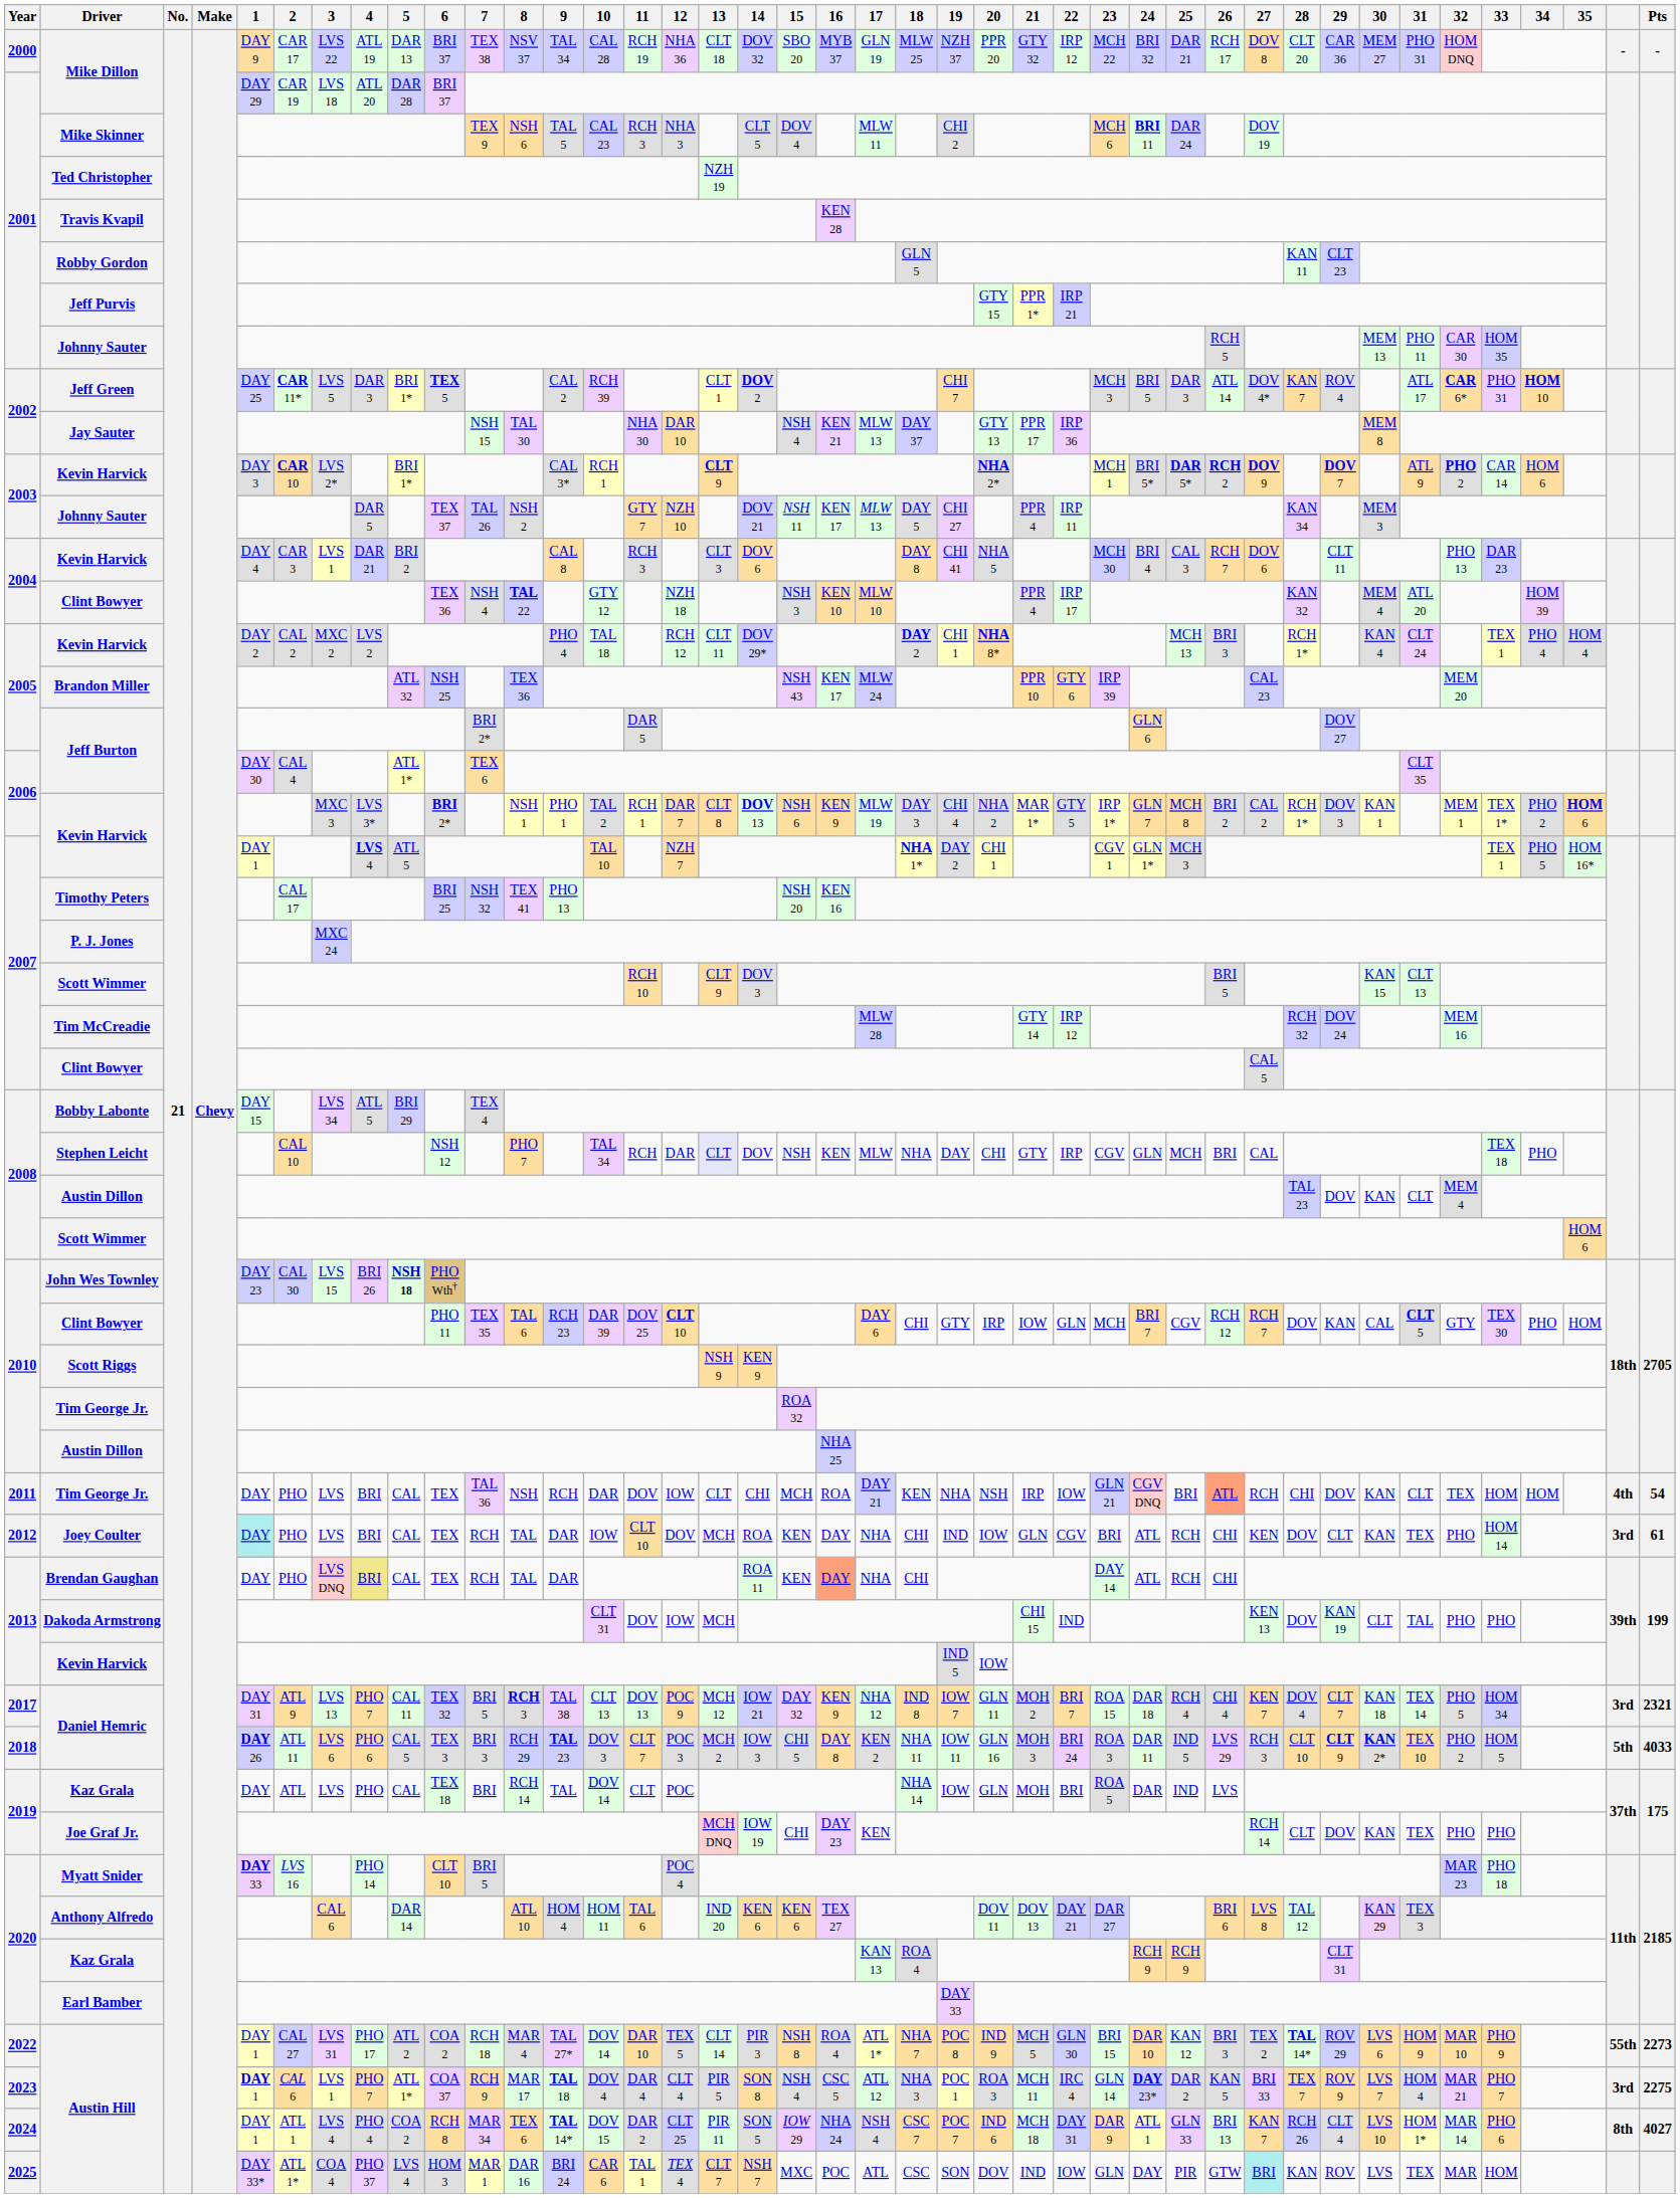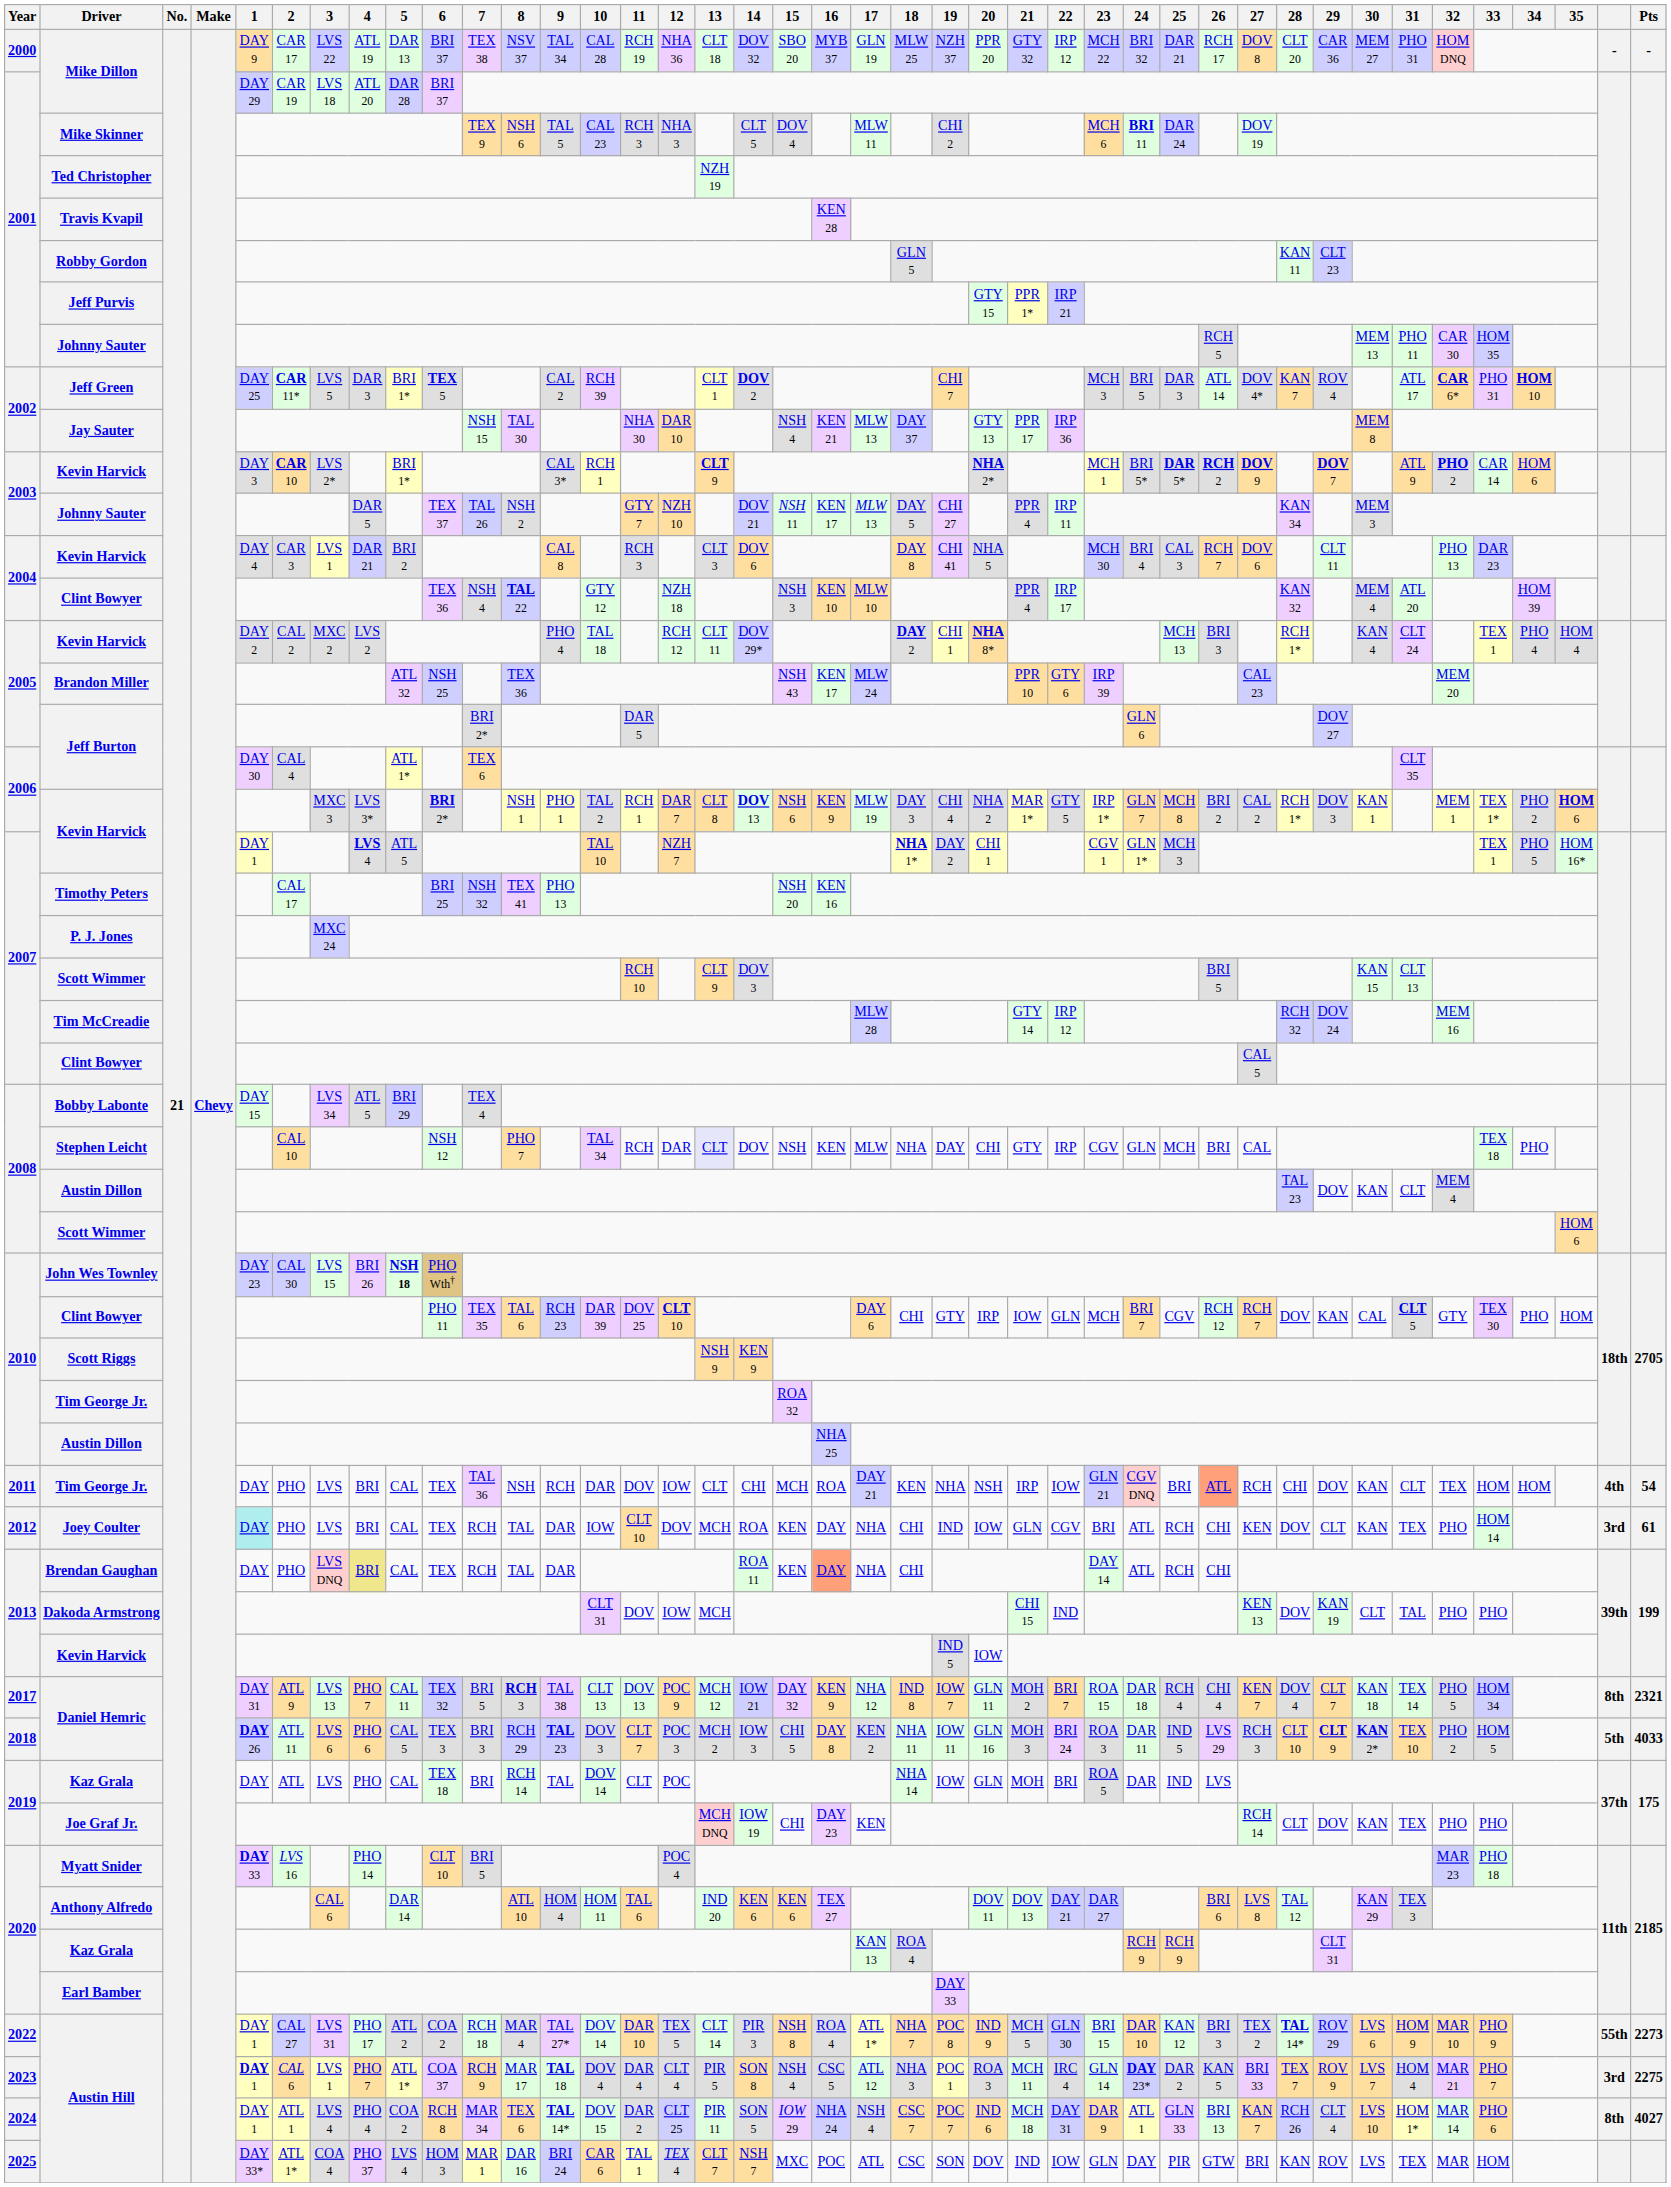2017 / Daniel Hemric | column 40: 3rd -> 8th
2025 / Austin Hill | 27: paleturquoise background -> no background
